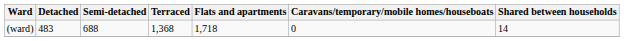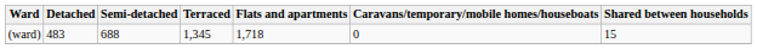(ward) | Terraced: 1,368 -> 1,345
(ward) | Shared between households: 14 -> 15
